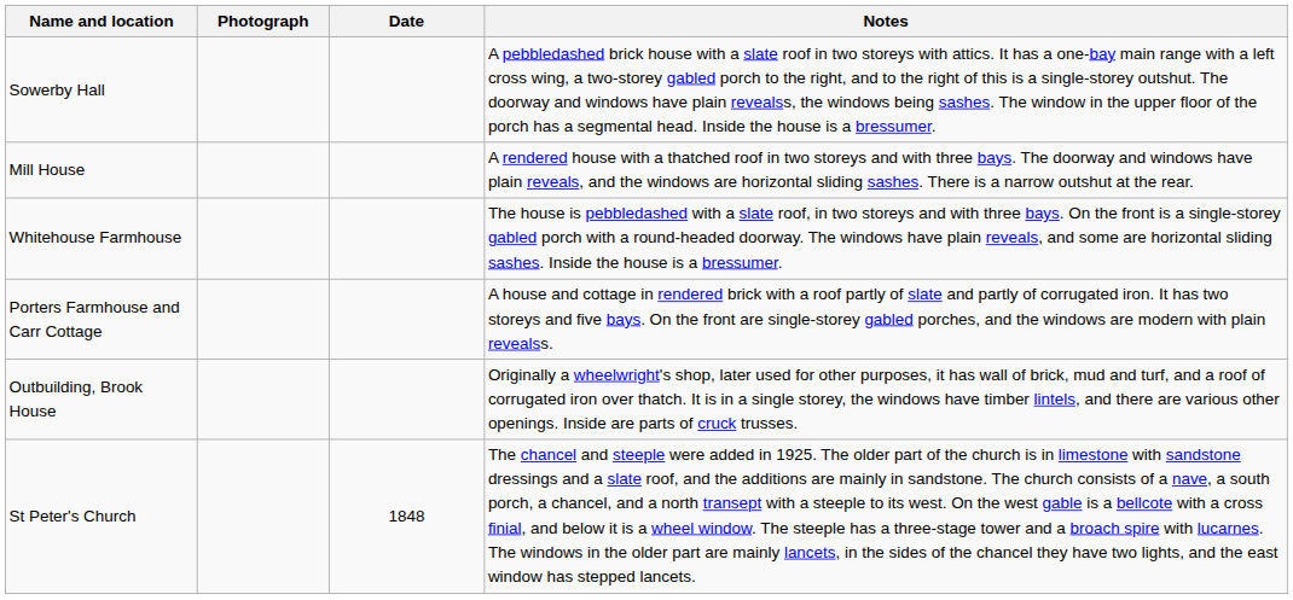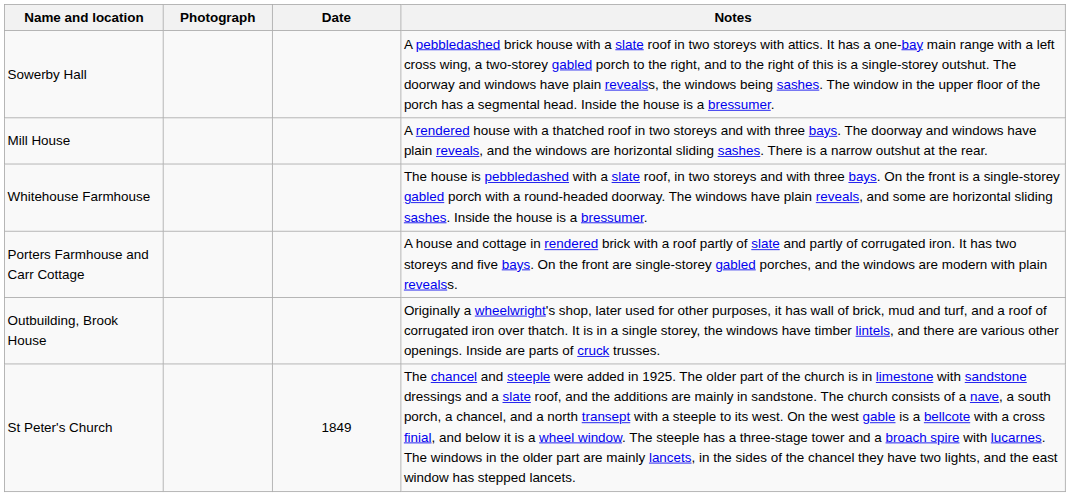St Peter's Church | Date: 1848 -> 1849
